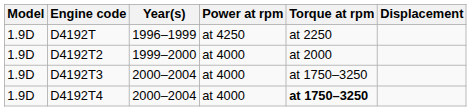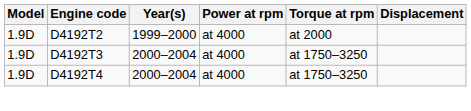- row: 1.9D | D4192T | 1996–1999 | at 4250 | at 2250
D4192T4 | Torque at rpm: bold -> normal
